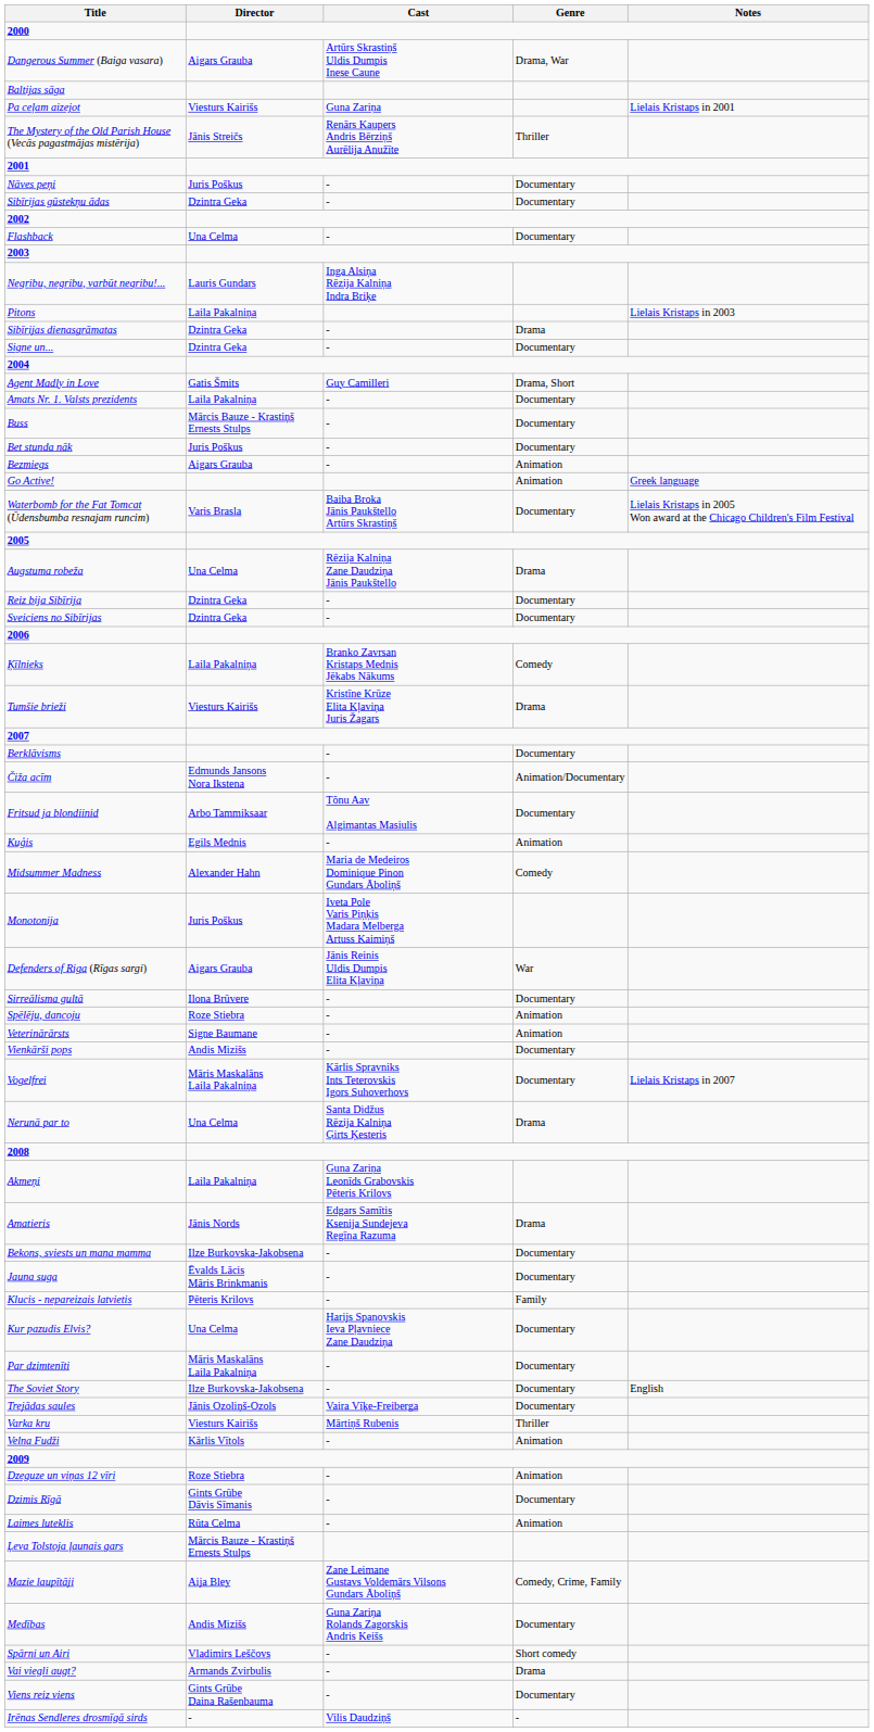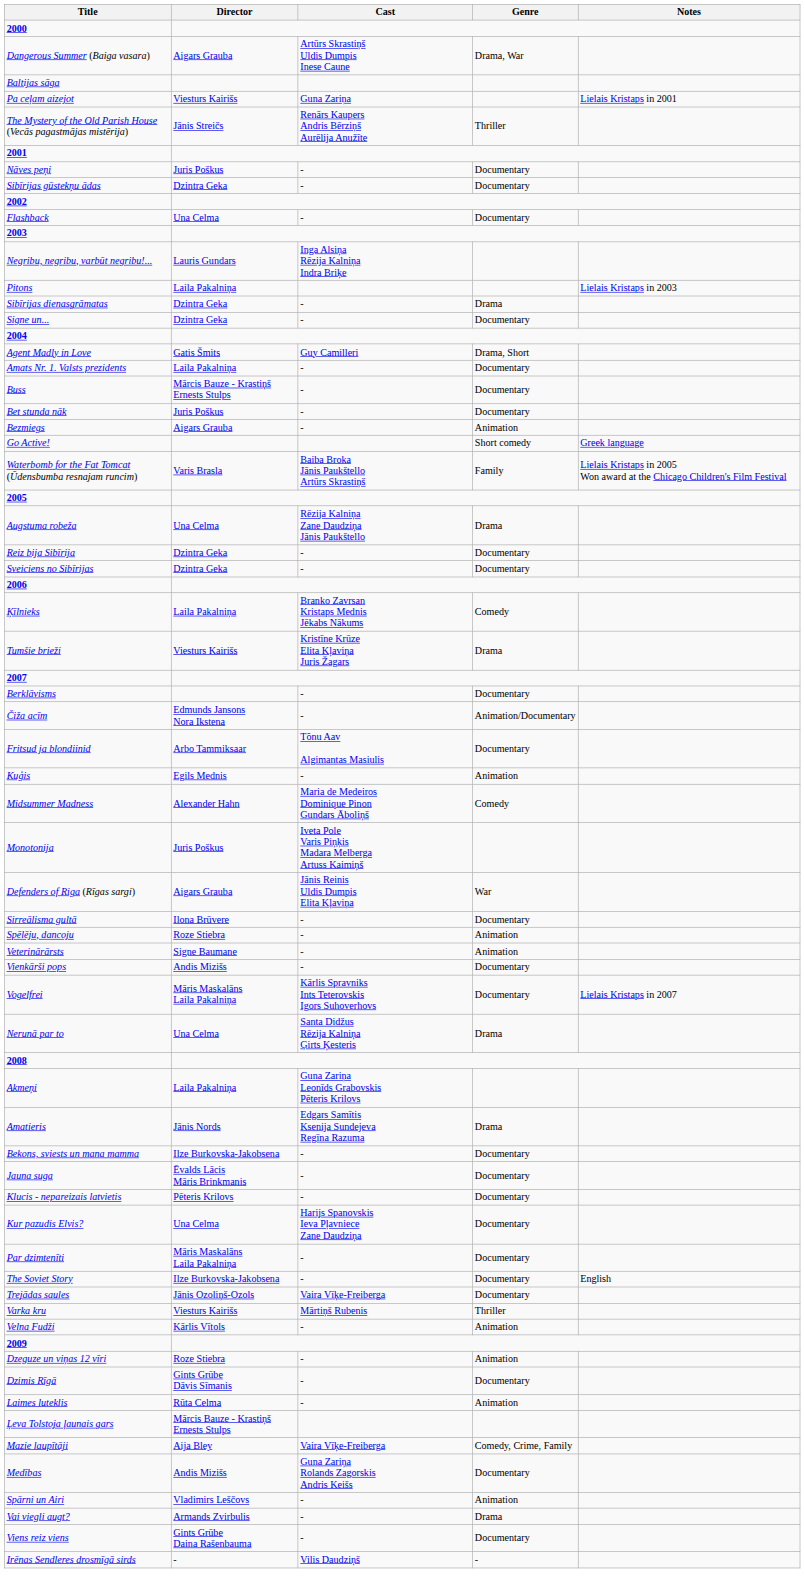Go Active! | Genre: Animation -> Short comedy
Waterbomb for the Fat Tomcat (Ūdensbumba resnajam runcim) | Genre: Documentary -> Family
Klucis - nepareizais latvietis | Genre: Family -> Documentary
Mazie laupītāji | Cast: Zane Leimane Gustavs Voldemārs Vilsons Gundars Āboliņš -> Vaira Vīķe-Freiberga
Spārni un Airi | Genre: Short comedy -> Animation
